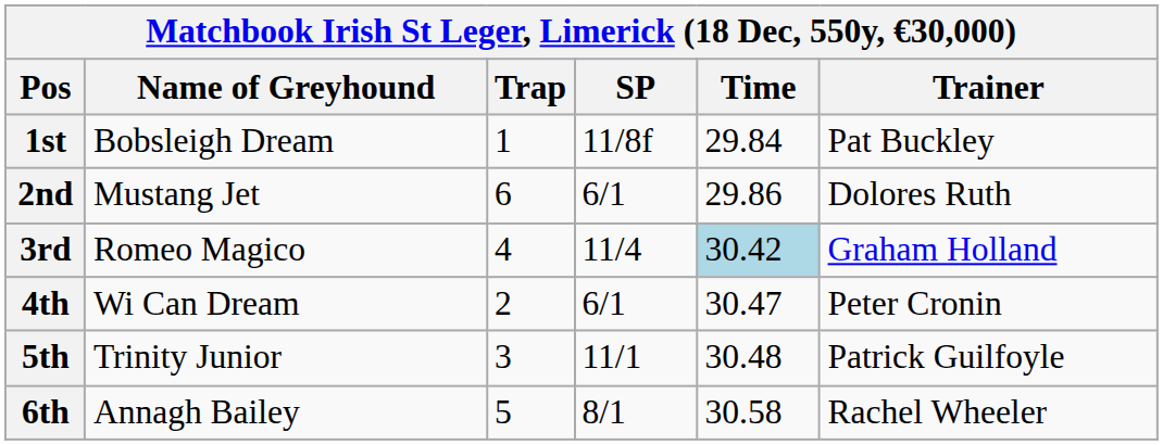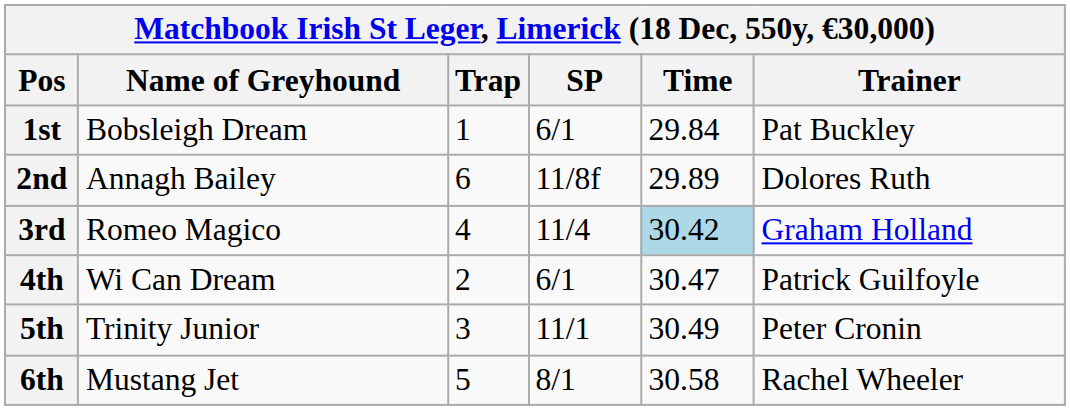1st | SP: 11/8f -> 6/1
2nd | Name of Greyhound: Mustang Jet -> Annagh Bailey
2nd | SP: 6/1 -> 11/8f
2nd | Time: 29.86 -> 29.89
4th | Trainer: Peter Cronin -> Patrick Guilfoyle
5th | Time: 30.48 -> 30.49
5th | Trainer: Patrick Guilfoyle -> Peter Cronin
6th | Name of Greyhound: Annagh Bailey -> Mustang Jet
